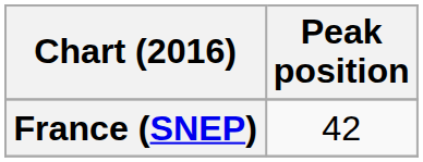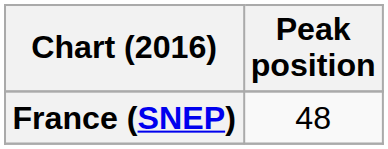France (SNEP) | Peak position: 42 -> 48
